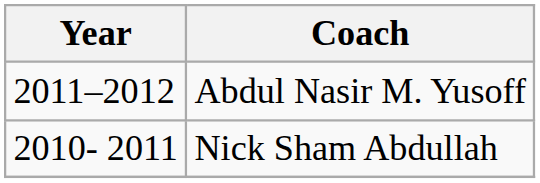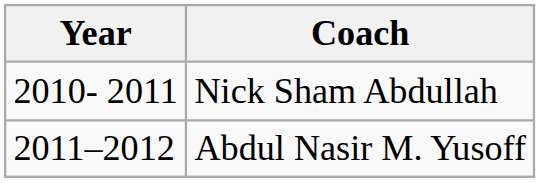rows swapped: Nick Sham Abdullah <-> Abdul Nasir M. Yusoff
